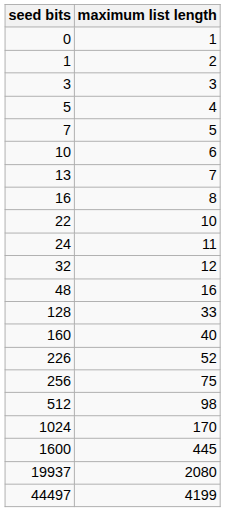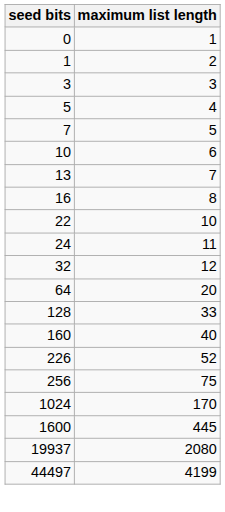- row: 48 | 16
+ row: 64 | 20
- row: 512 | 98
